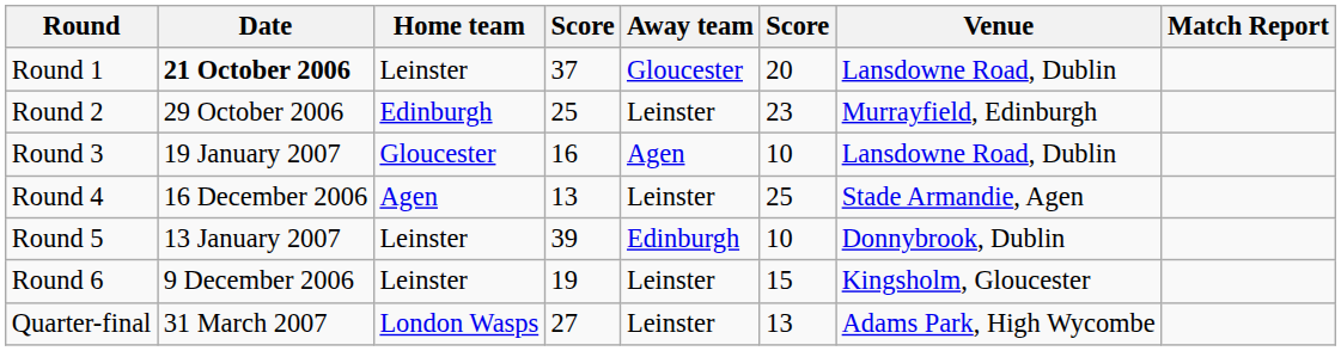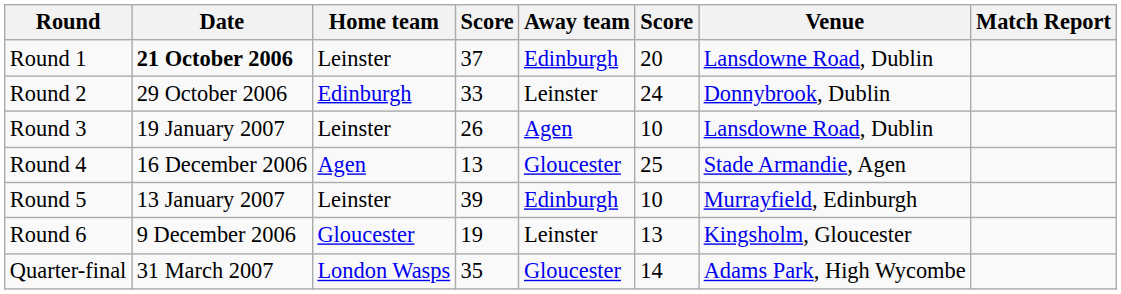Round 1 | Away team: Gloucester -> Edinburgh
Round 2 | column 4: 25 -> 33
Round 2 | column 6: 23 -> 24
Round 2 | Venue: Murrayfield, Edinburgh -> Donnybrook, Dublin
Round 3 | Home team: Gloucester -> Leinster
Round 3 | column 4: 16 -> 26
Round 4 | Away team: Leinster -> Gloucester
Round 5 | Venue: Donnybrook, Dublin -> Murrayfield, Edinburgh
Round 6 | Home team: Leinster -> Gloucester
Round 6 | column 6: 15 -> 13
Quarter-final | column 4: 27 -> 35
Quarter-final | Away team: Leinster -> Gloucester
Quarter-final | column 6: 13 -> 14
